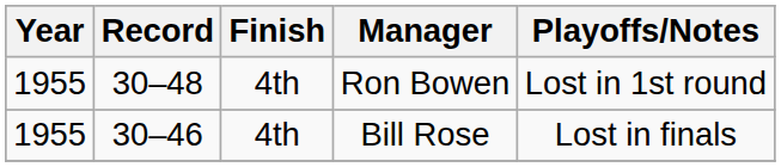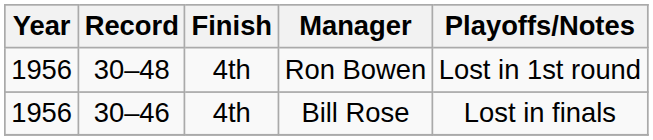Ron Bowen | Year: 1955 -> 1956
Bill Rose | Year: 1955 -> 1956
